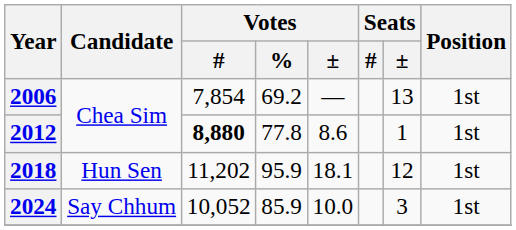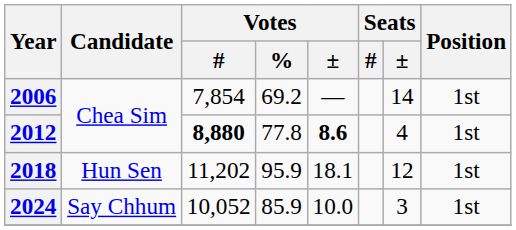2006 | Seats / ±: 13 -> 14
2012 | Votes / ±: normal -> bold
2012 | Seats / ±: 1 -> 4
